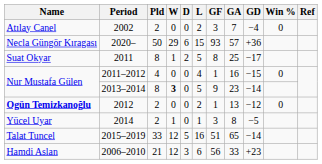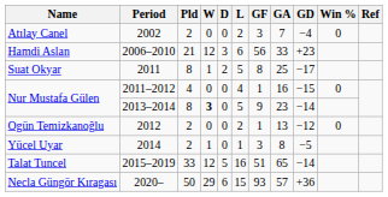rows swapped: 2006–2010 <-> 2020–
2012 | Name: bold -> normal
